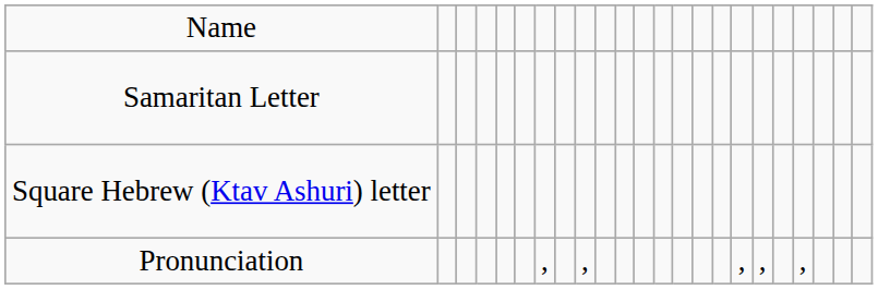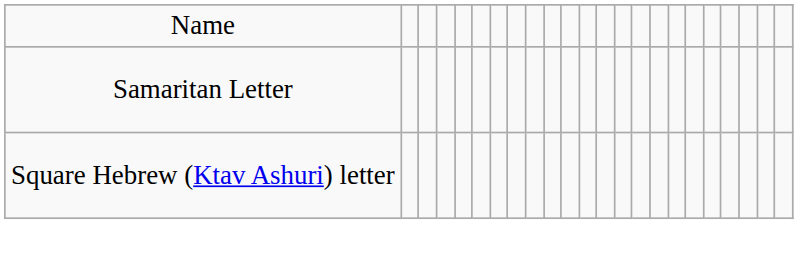- row: Pronunciation | , | , | , | , | ,
